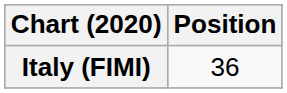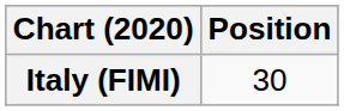Italy (FIMI) | Position: 36 -> 30
